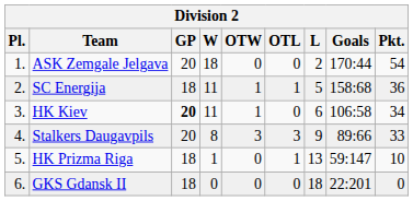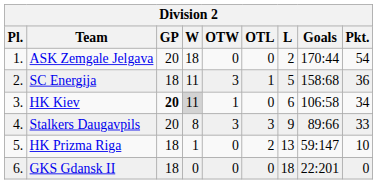SC Energija | OTW: 1 -> 3
HK Kiev | W: no background -> lightgrey background
HK Prizma Riga | OTL: 1 -> 2
